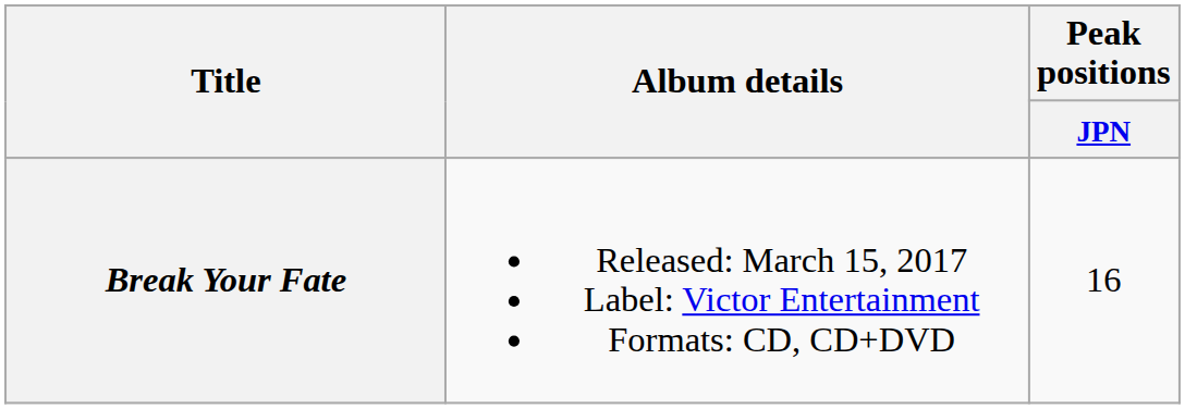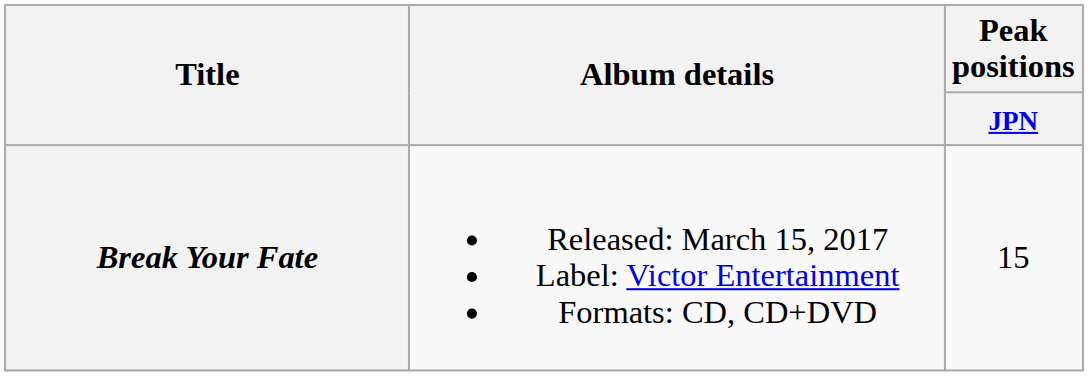Break Your Fate | Peak positions / JPN: 16 -> 15
